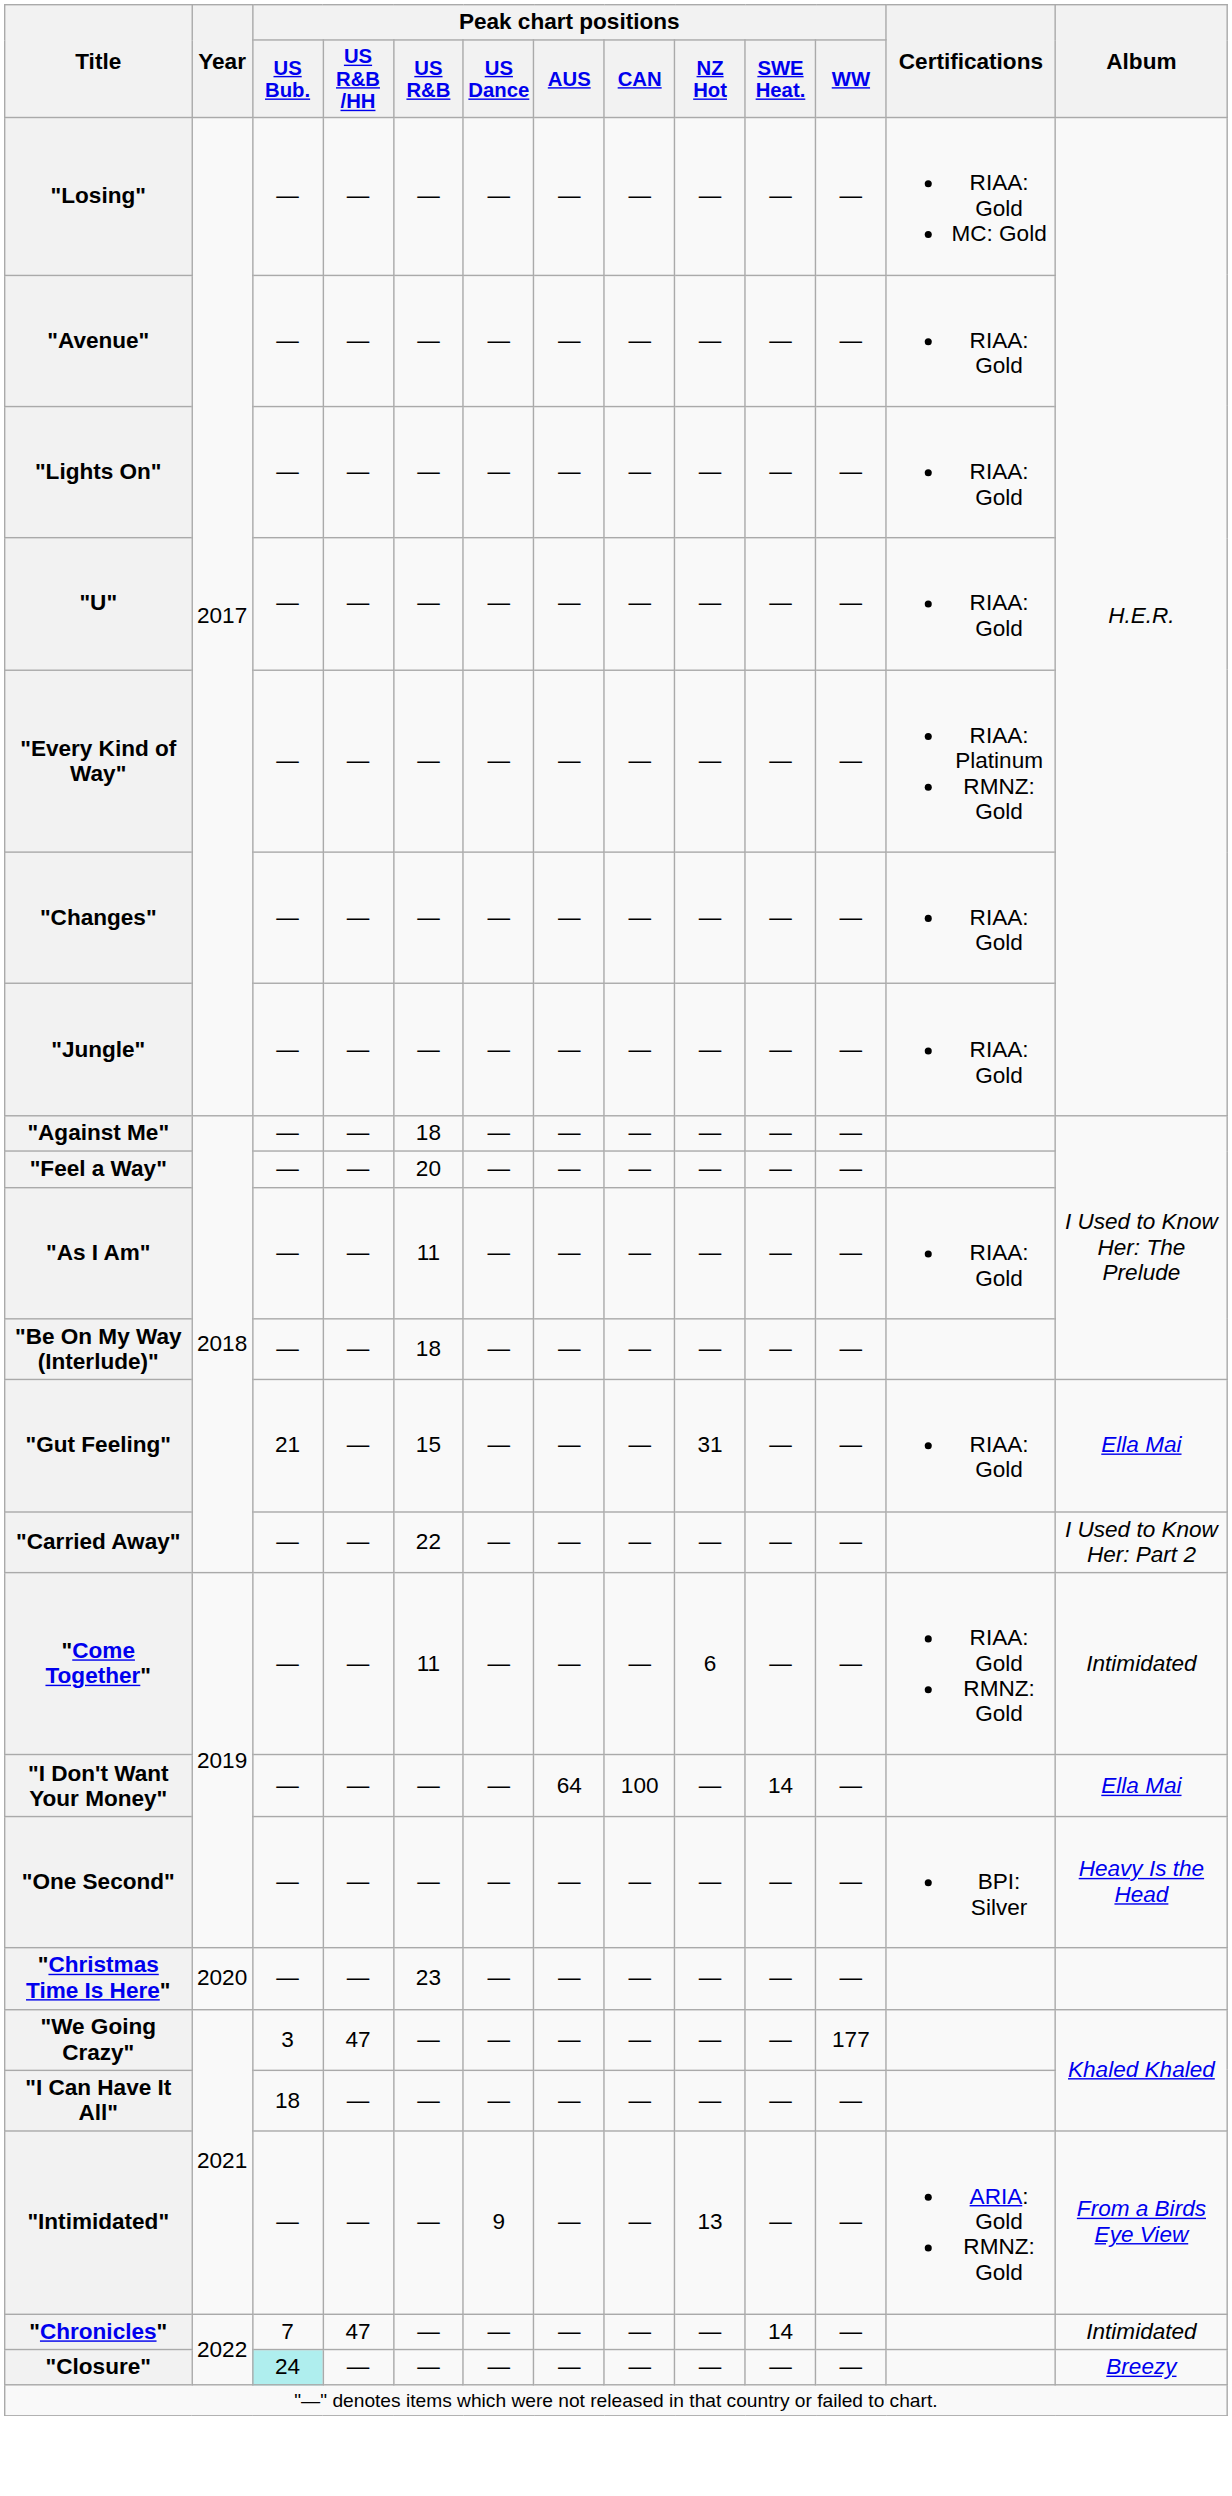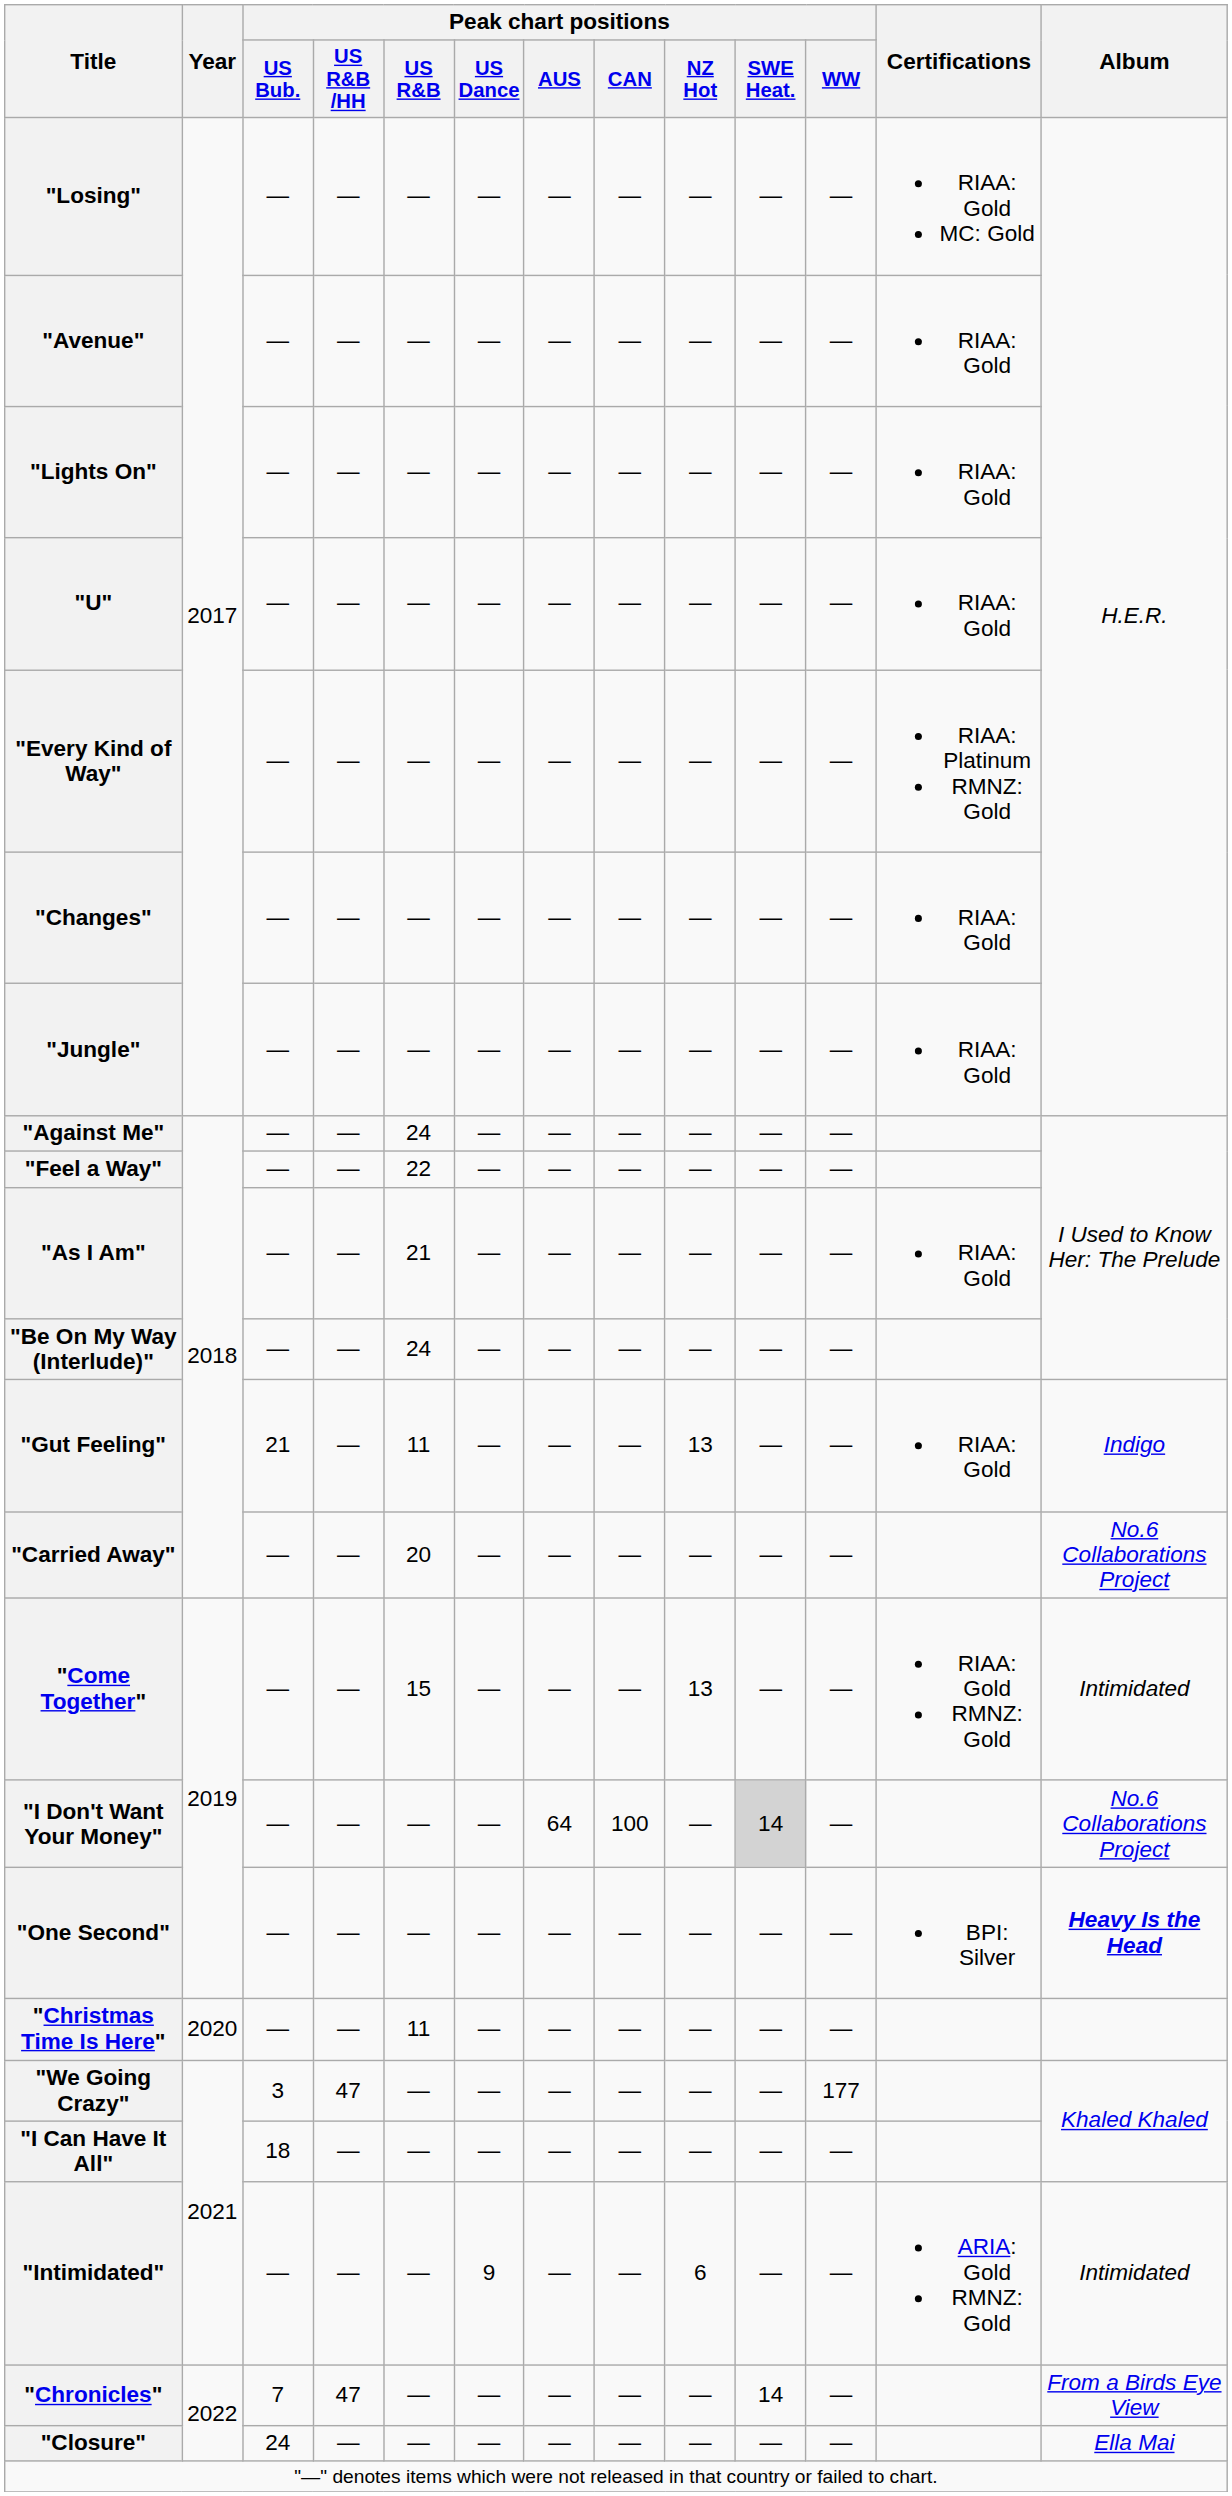"Against Me" | Peak chart positions / US R&B: 18 -> 24
"Feel a Way" | Peak chart positions / US R&B: 20 -> 22
"As I Am" | Peak chart positions / US R&B: 11 -> 21
"Be On My Way (Interlude)" | Peak chart positions / US R&B: 18 -> 24
"Gut Feeling" | Peak chart positions / US R&B: 15 -> 11
"Gut Feeling" | Peak chart positions / NZ Hot: 31 -> 13
"Gut Feeling" | Album: Ella Mai -> Indigo
"Carried Away" | Peak chart positions / US R&B: 22 -> 20
"Carried Away" | Album: I Used to Know Her: Part 2 -> No.6 Collaborations Project
"Come Together" | Peak chart positions / US R&B: 11 -> 15
"Come Together" | Peak chart positions / NZ Hot: 6 -> 13
"I Don't Want Your Money" | Peak chart positions / SWE Heat.: no background -> lightgrey background
"I Don't Want Your Money" | Album: Ella Mai -> No.6 Collaborations Project
"One Second" | Album: normal -> bold
"Christmas Time Is Here" | Peak chart positions / US R&B: 23 -> 11
"Intimidated" | Peak chart positions / NZ Hot: 13 -> 6
"Intimidated" | Album: From a Birds Eye View -> Intimidated
"Chronicles" | Album: Intimidated -> From a Birds Eye View
"Closure" | Peak chart positions / US Bub.: paleturquoise background -> no background
"Closure" | Album: Breezy -> Ella Mai
